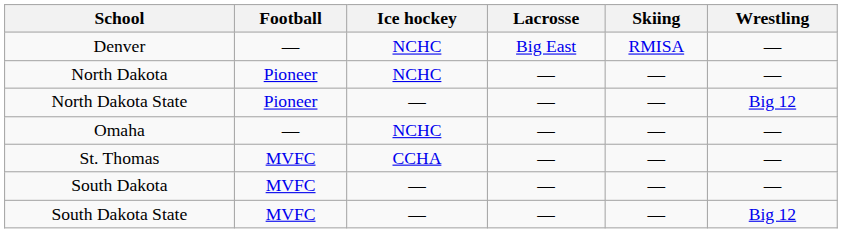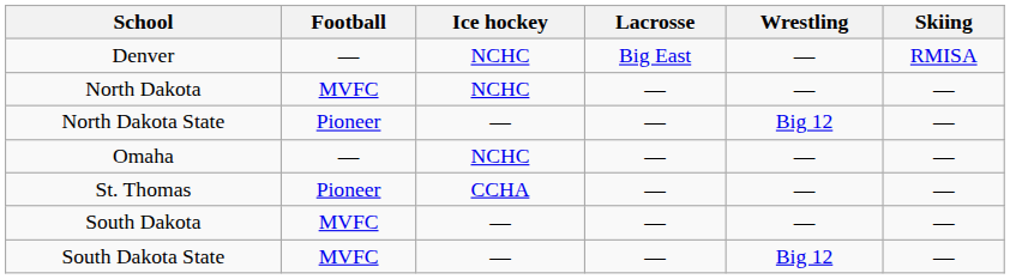columns swapped: Skiing <-> Wrestling
North Dakota | Football: Pioneer -> MVFC
St. Thomas | Football: MVFC -> Pioneer
